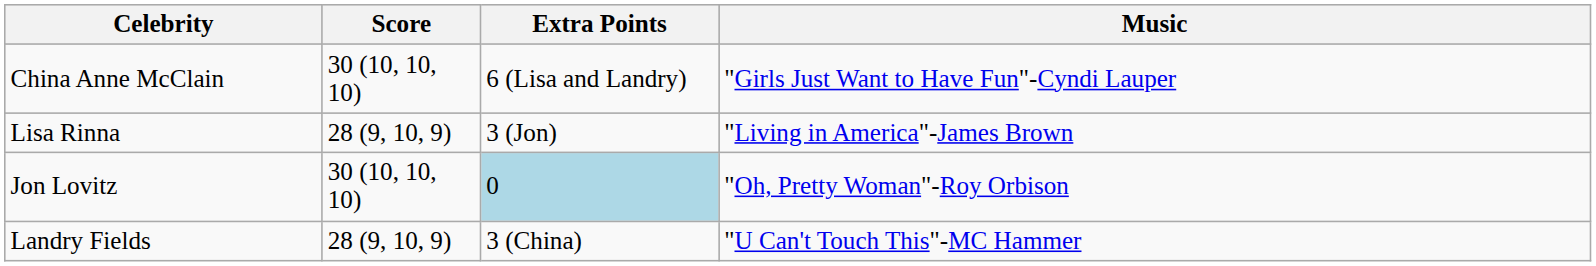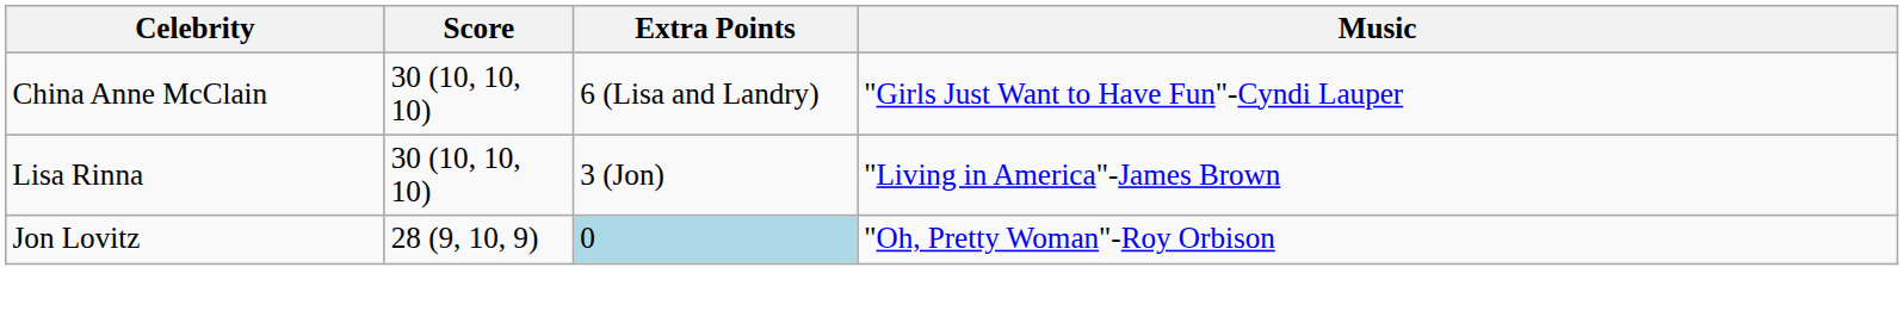Lisa Rinna | Score: 28 (9, 10, 9) -> 30 (10, 10, 10)
Jon Lovitz | Score: 30 (10, 10, 10) -> 28 (9, 10, 9)
- row: Landry Fields | 28 (9, 10, 9) | 3 (China) | "U Can't Touch This"-MC Hammer
